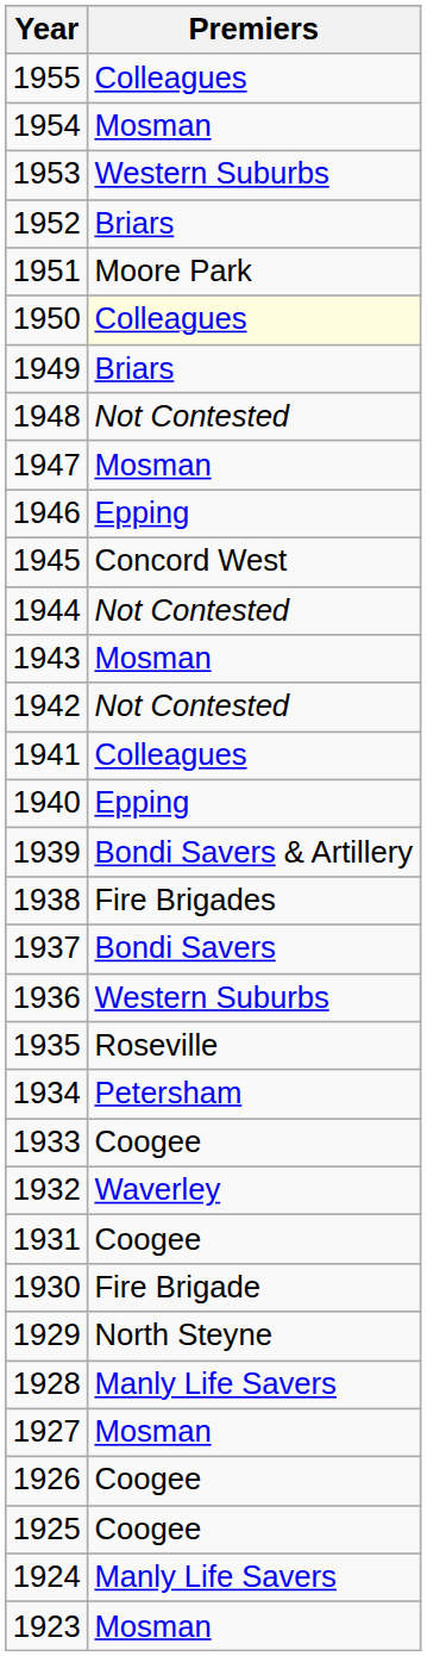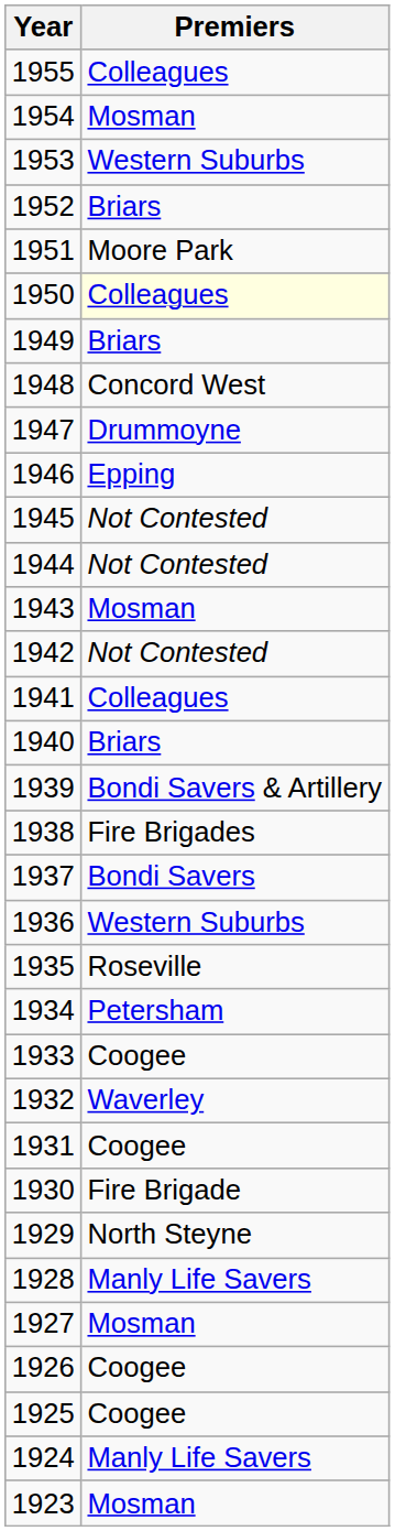1948 | Premiers: Not Contested -> Concord West
1947 | Premiers: Mosman -> Drummoyne
1945 | Premiers: Concord West -> Not Contested
1940 | Premiers: Epping -> Briars
